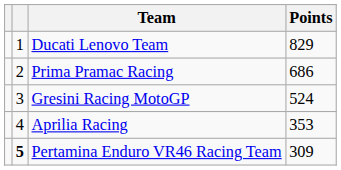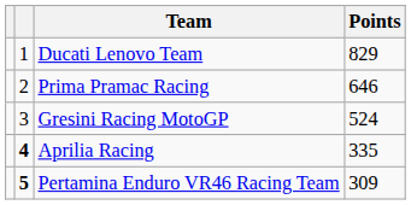Prima Pramac Racing | Points: 686 -> 646
Aprilia Racing | column 2: normal -> bold
Aprilia Racing | Points: 353 -> 335
